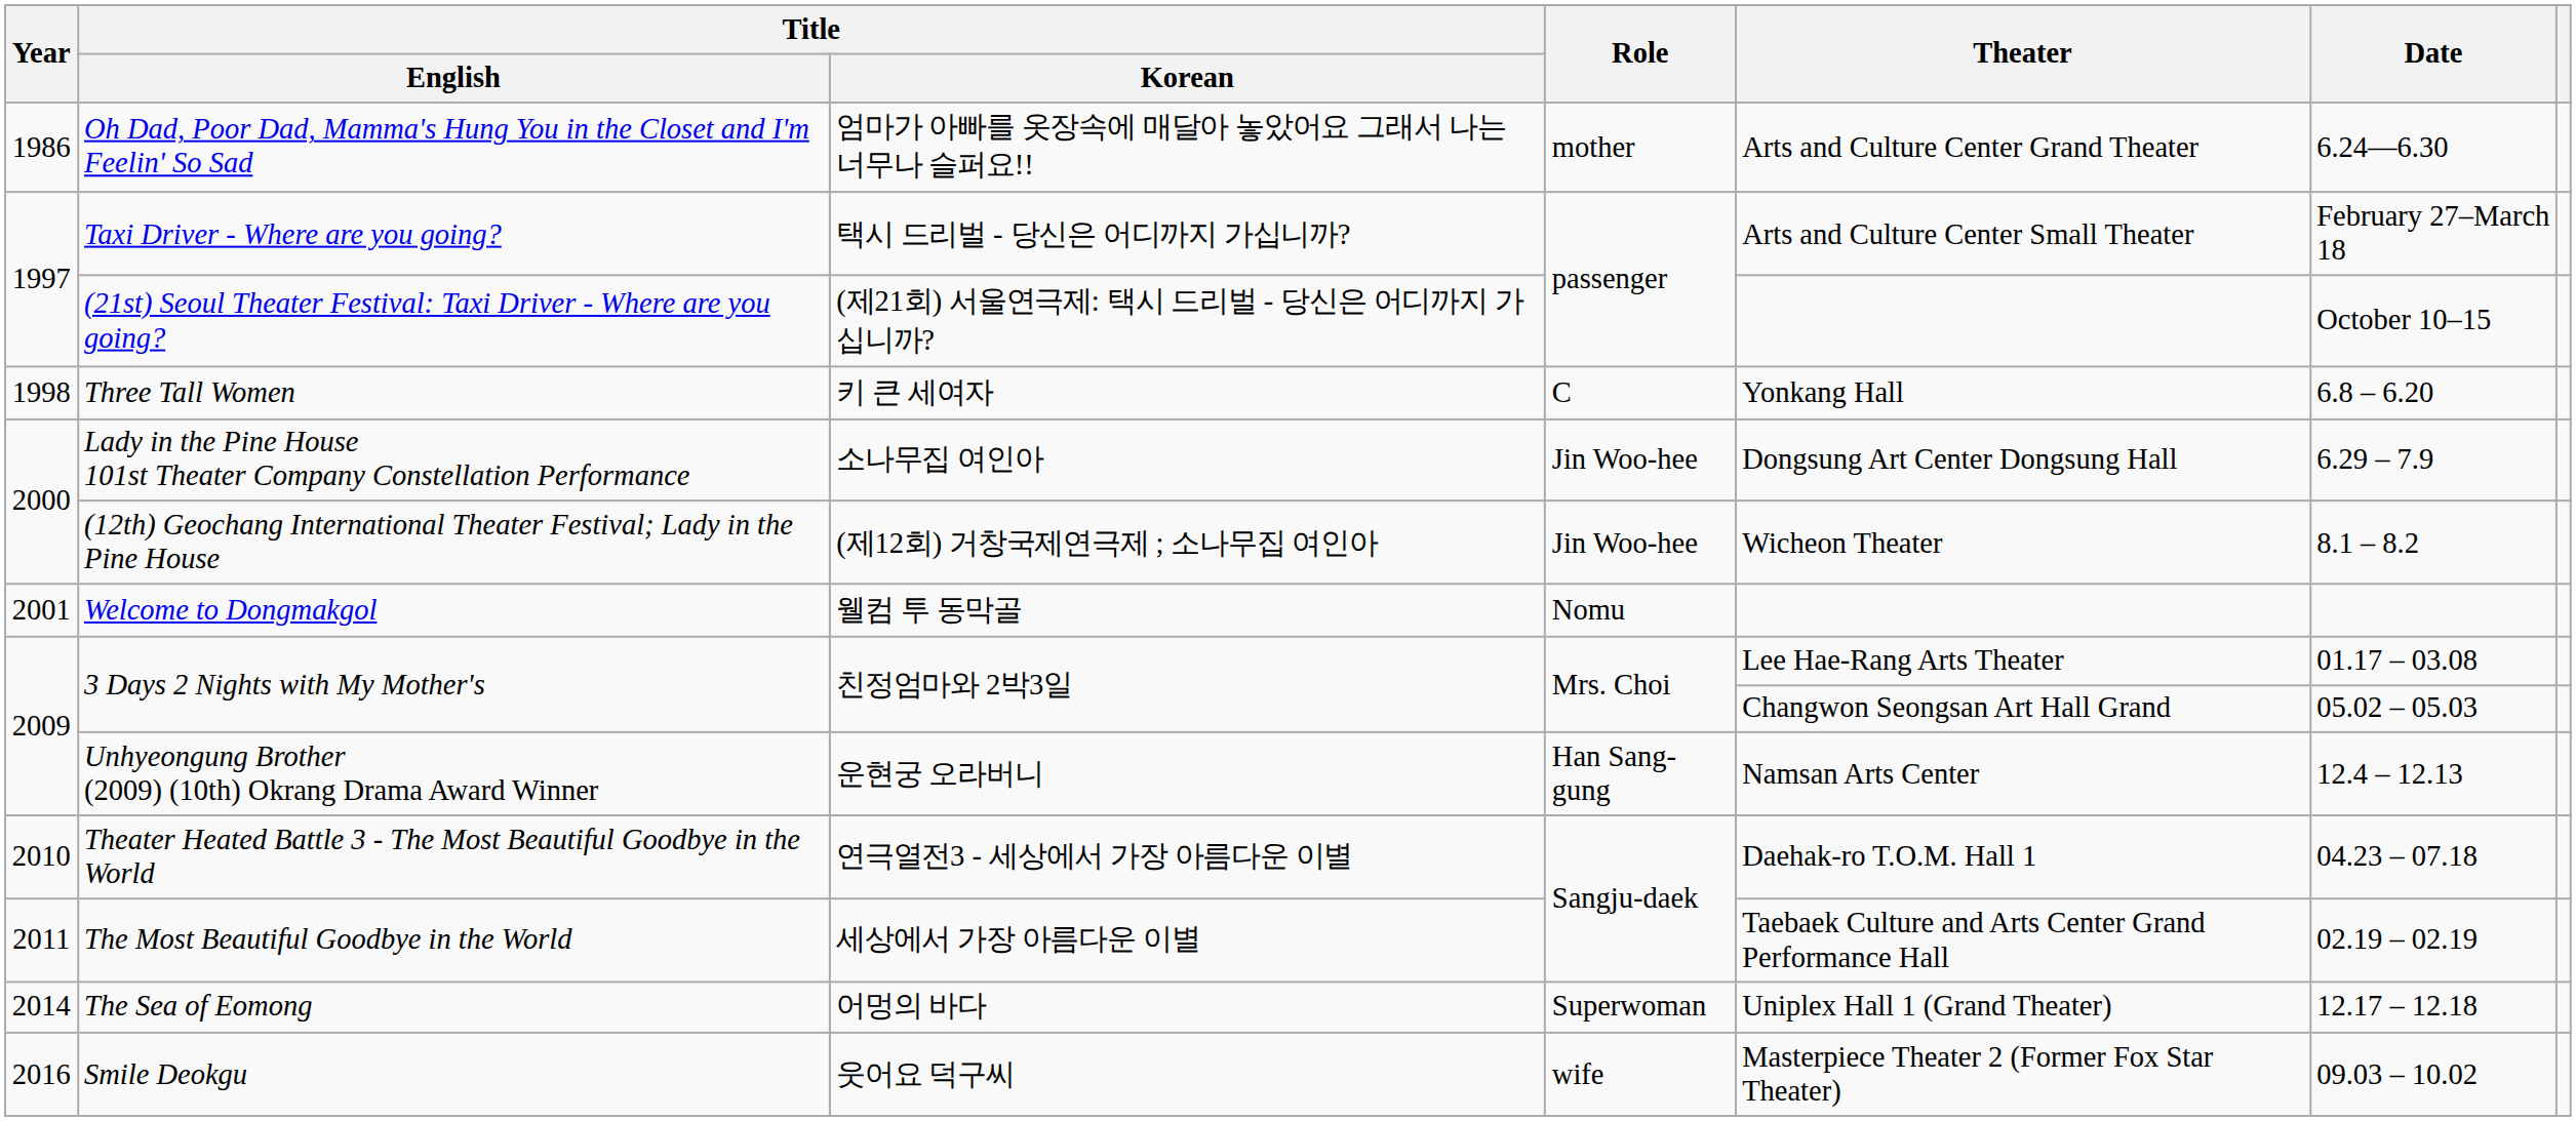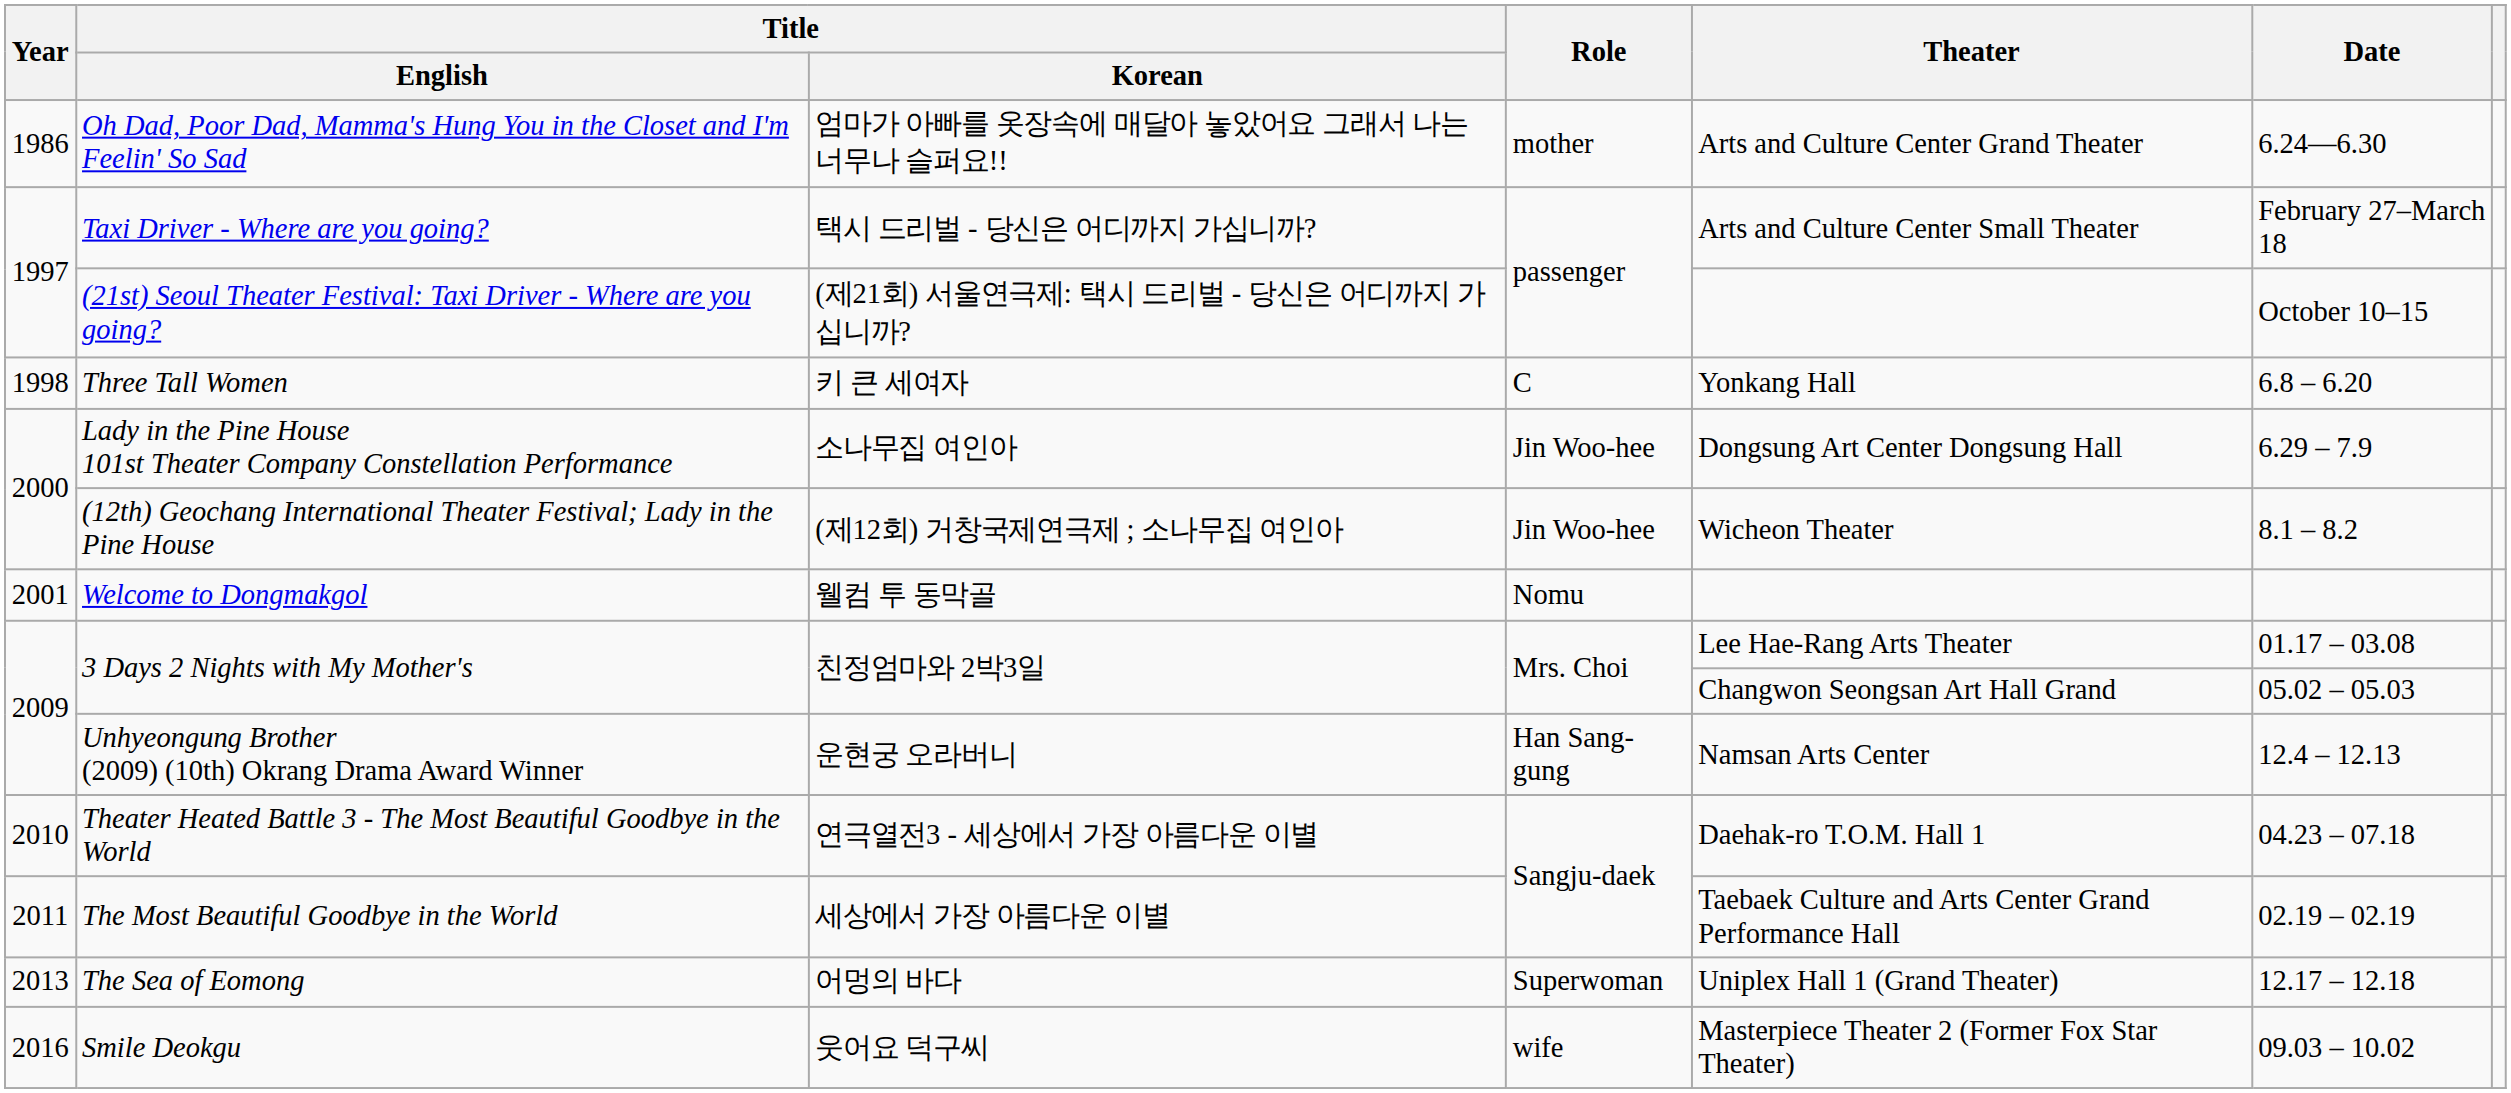The Sea of Eomong | Year: 2014 -> 2013
